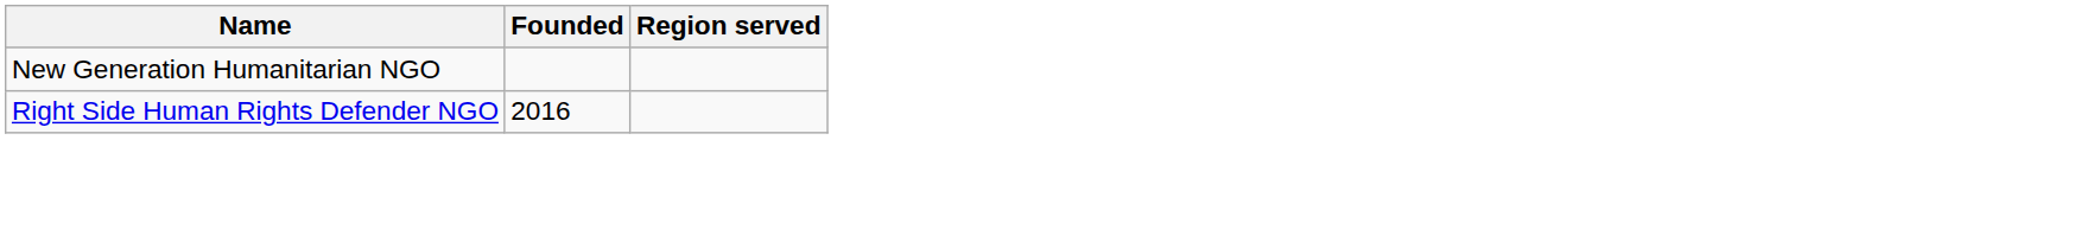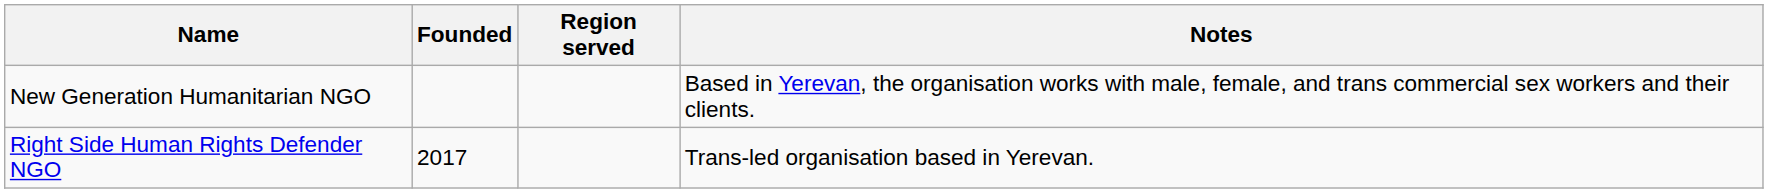+ column: Notes | Based in Yerevan, the organisation works with male, female, and trans commercial sex workers and their clients. | Trans-led organisation based in Yerevan.
Right Side Human Rights Defender NGO | Founded: 2016 -> 2017
